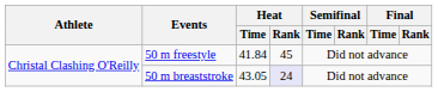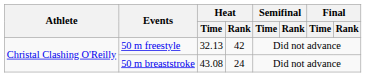50 m freestyle | Heat / Time: 41.84 -> 32.13
50 m freestyle | Heat / Rank: 45 -> 42
50 m breaststroke | Heat / Time: 43.05 -> 43.08
50 m breaststroke | Heat / Rank: lavender background -> no background
